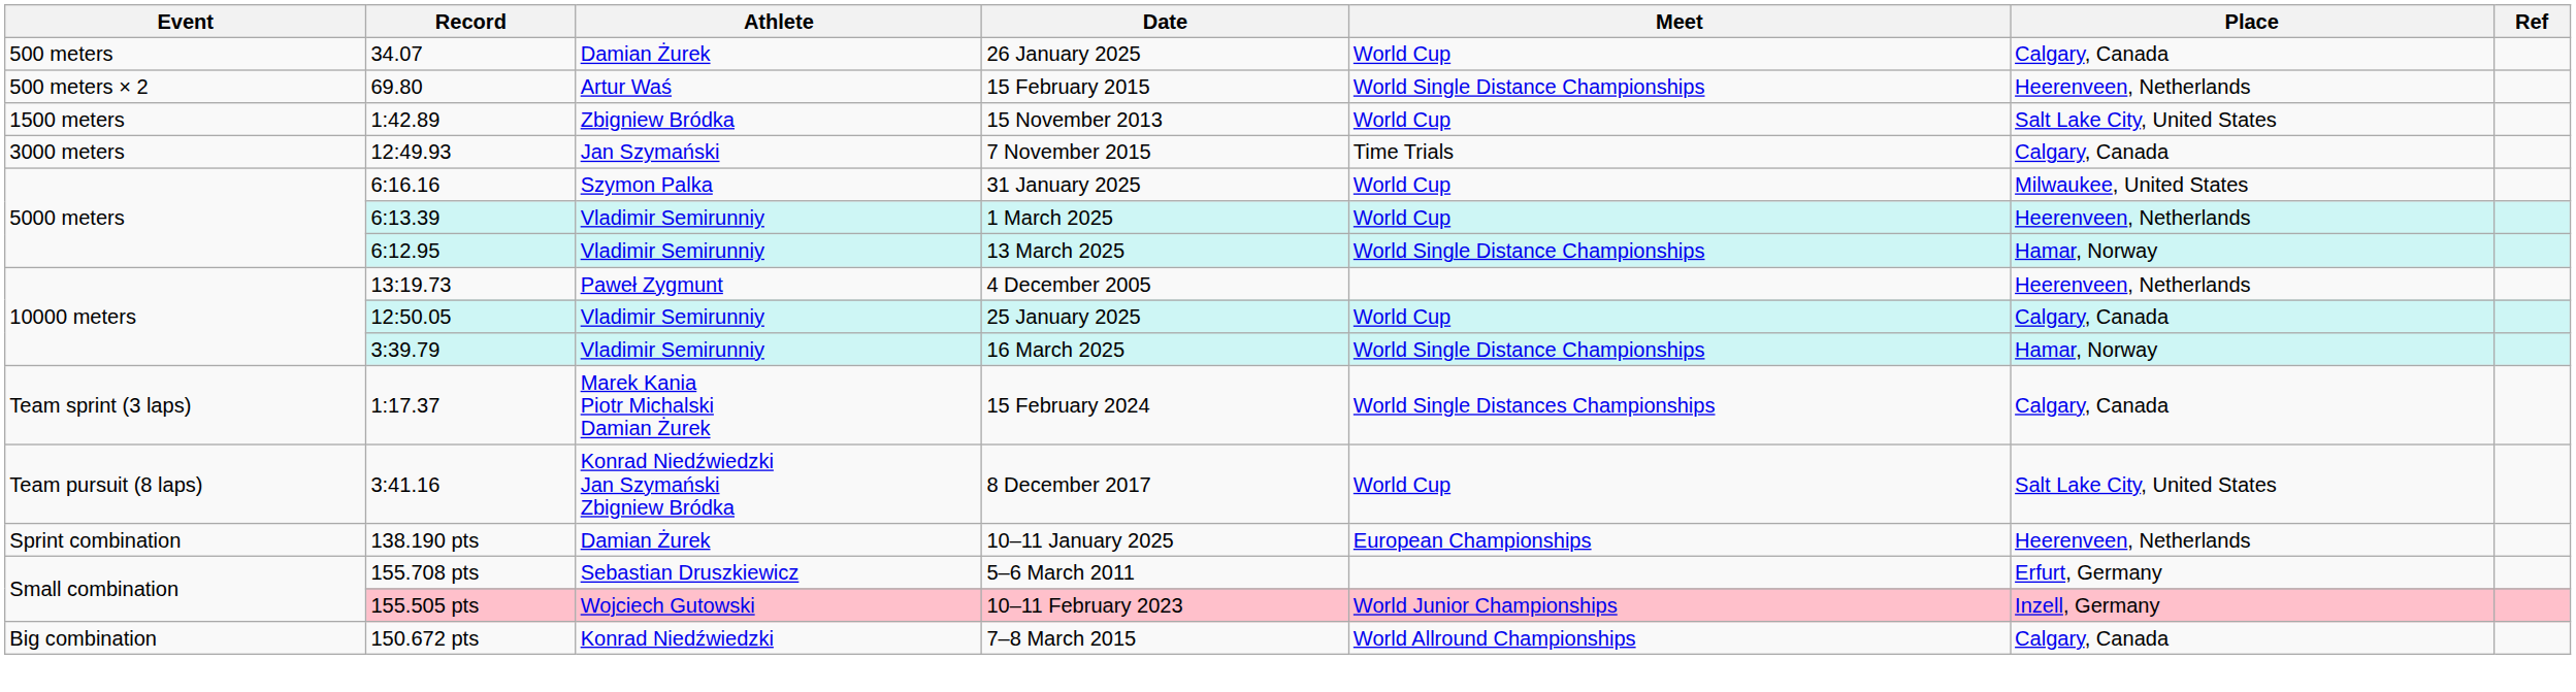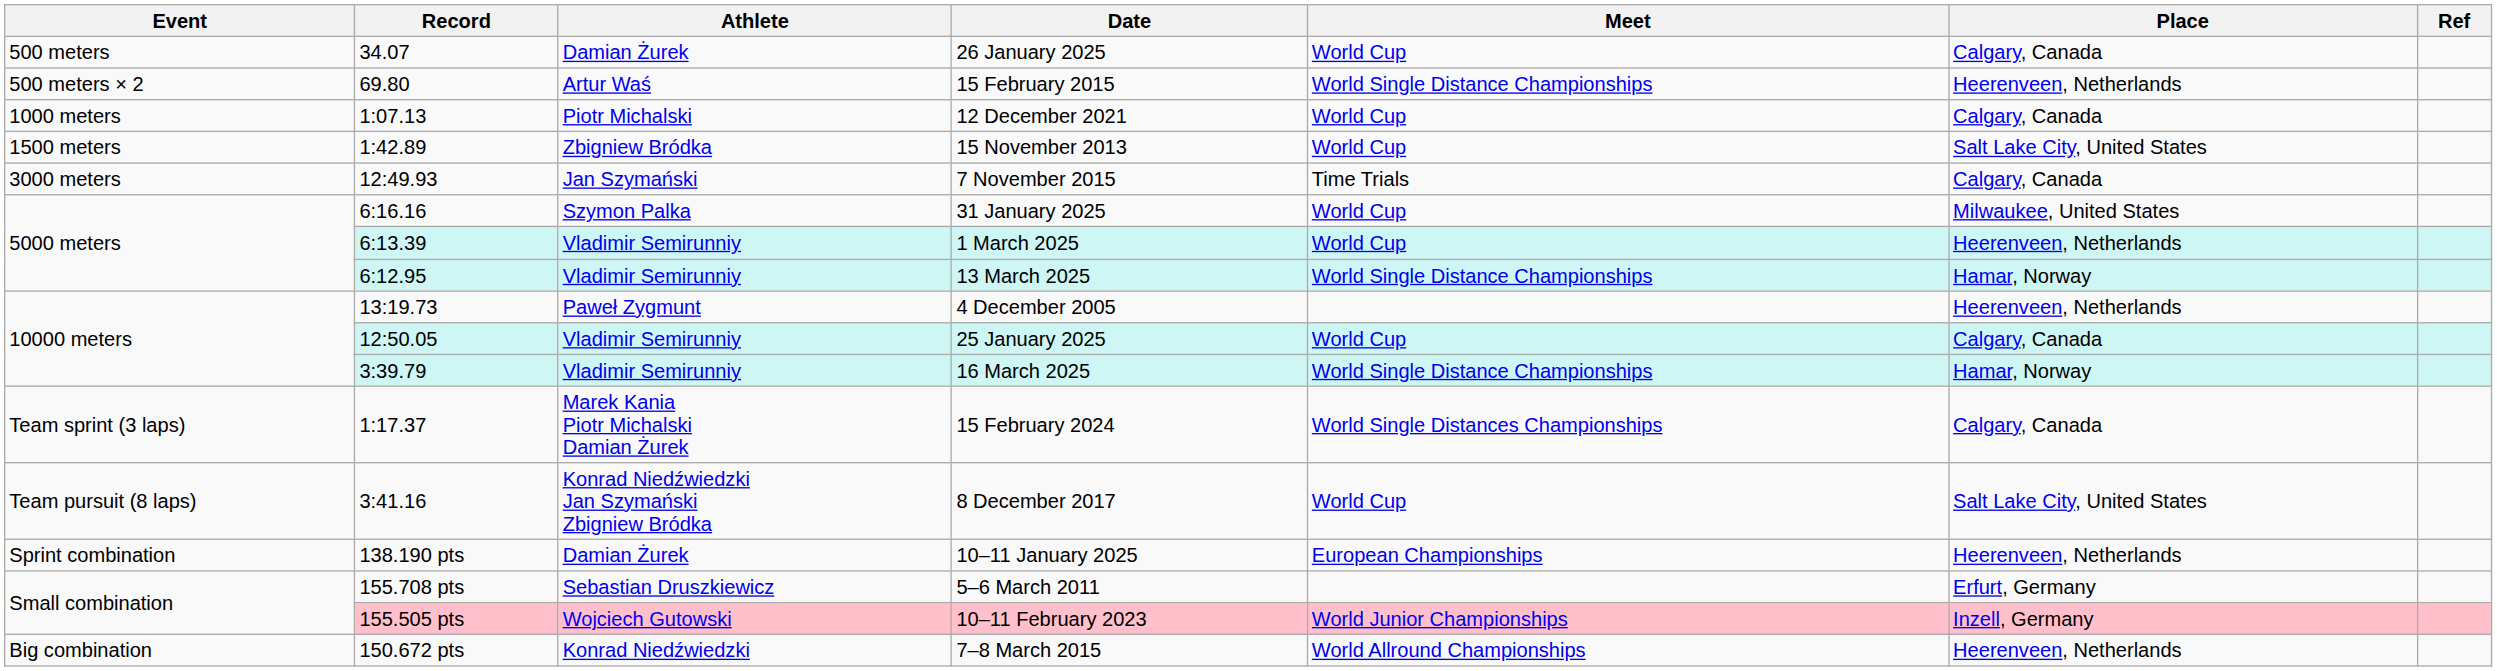+ row: 1000 meters | 1:07.13 | Piotr Michalski | 12 December 2021 | World Cup | Calgary, Canada
7–8 March 2015 | Place: Calgary, Canada -> Heerenveen, Netherlands
